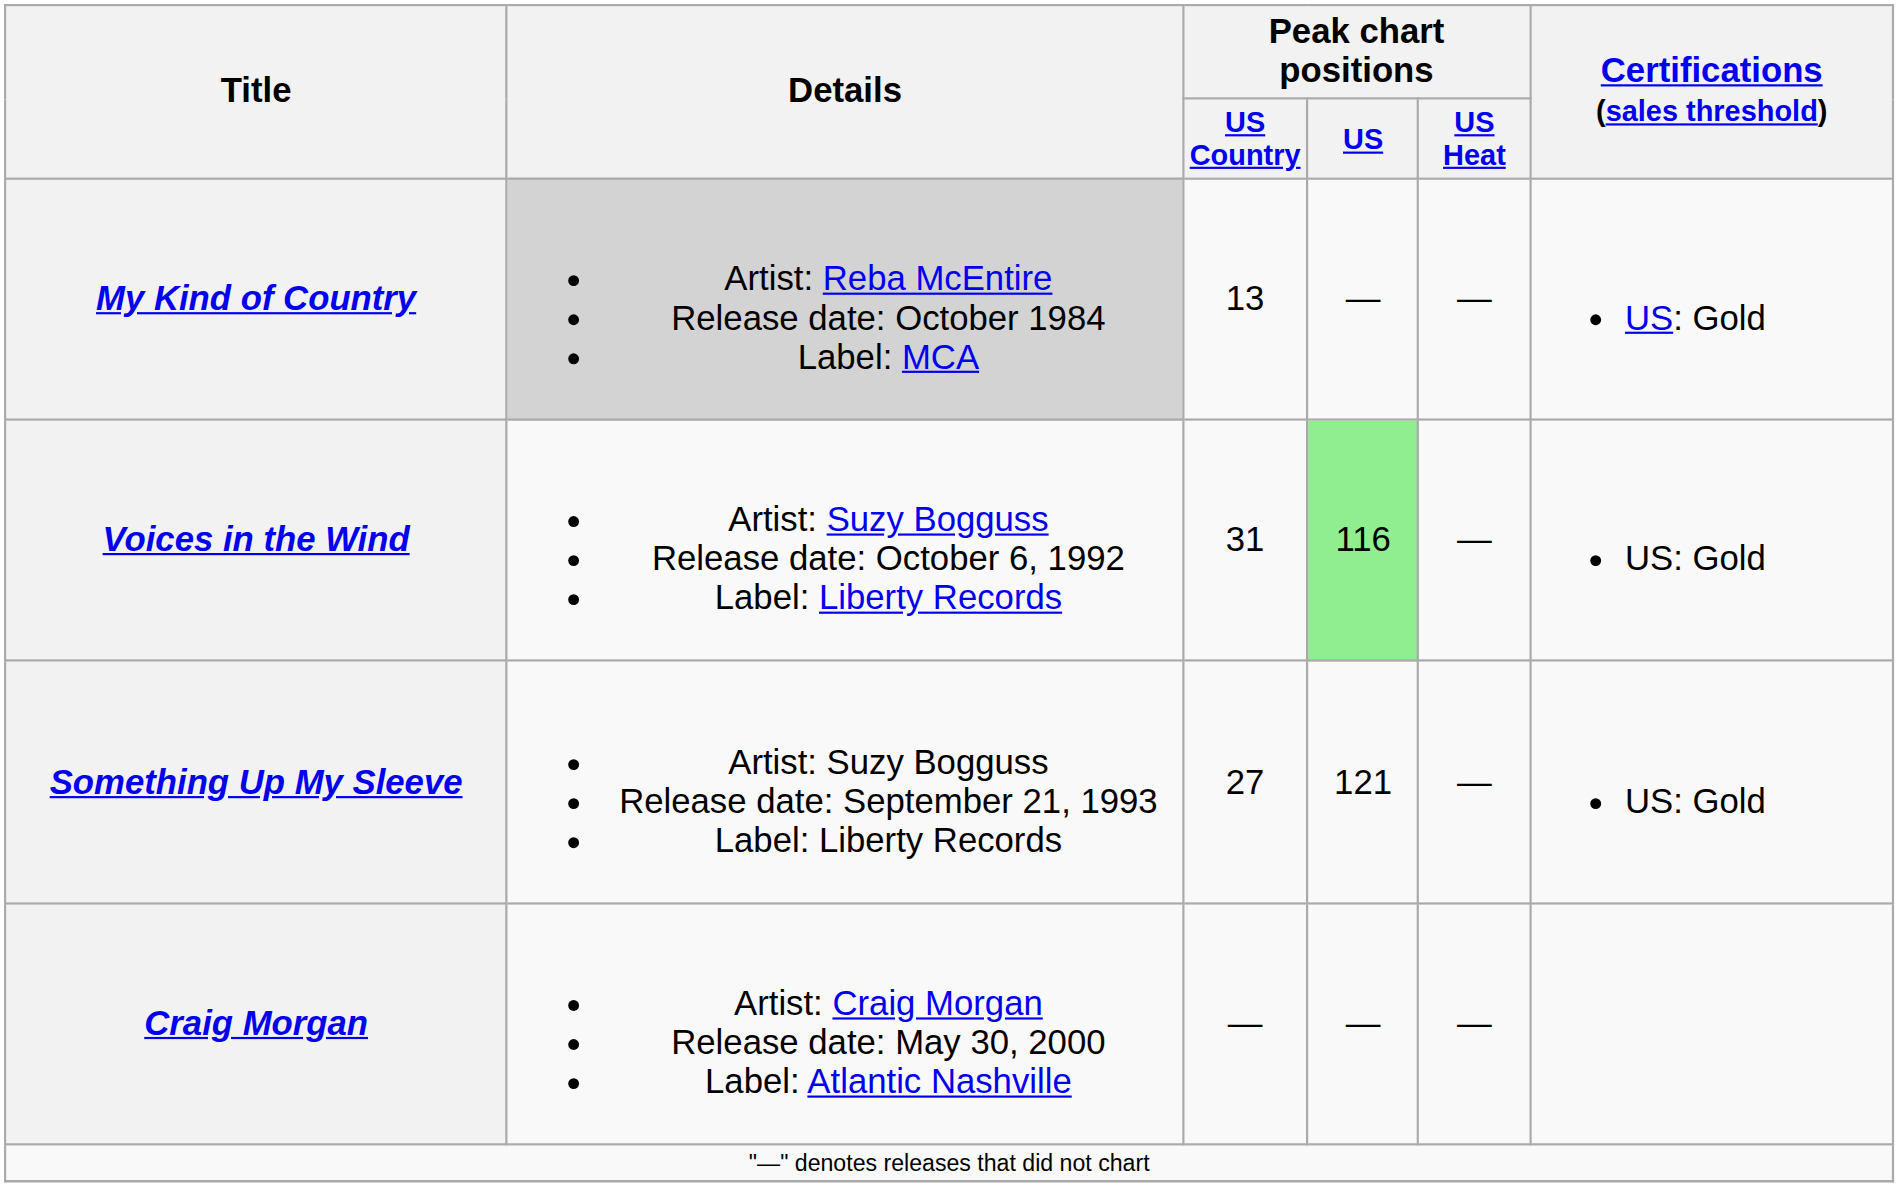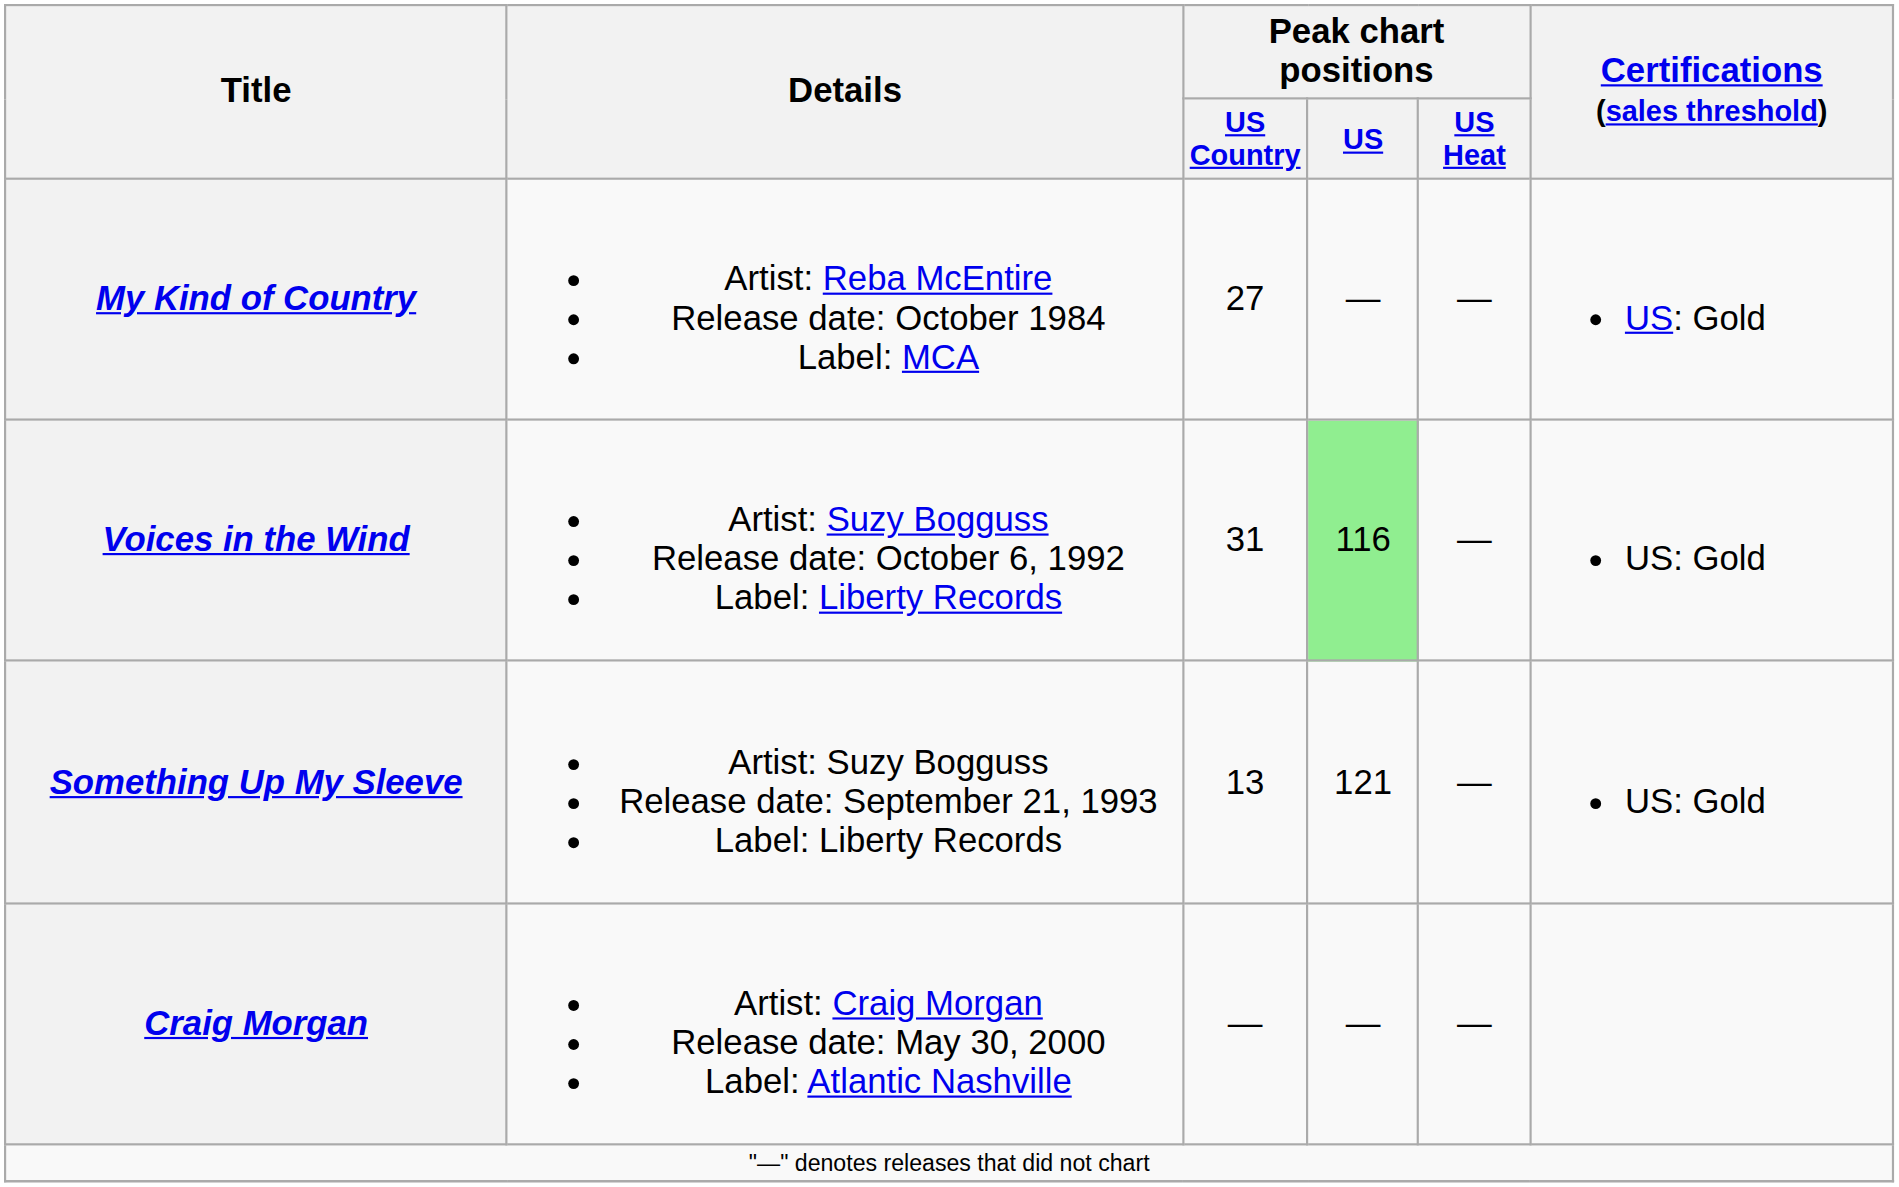My Kind of Country | Details: lightgrey background -> no background
My Kind of Country | Peak chart positions / US Country: 13 -> 27
Something Up My Sleeve | Peak chart positions / US Country: 27 -> 13
